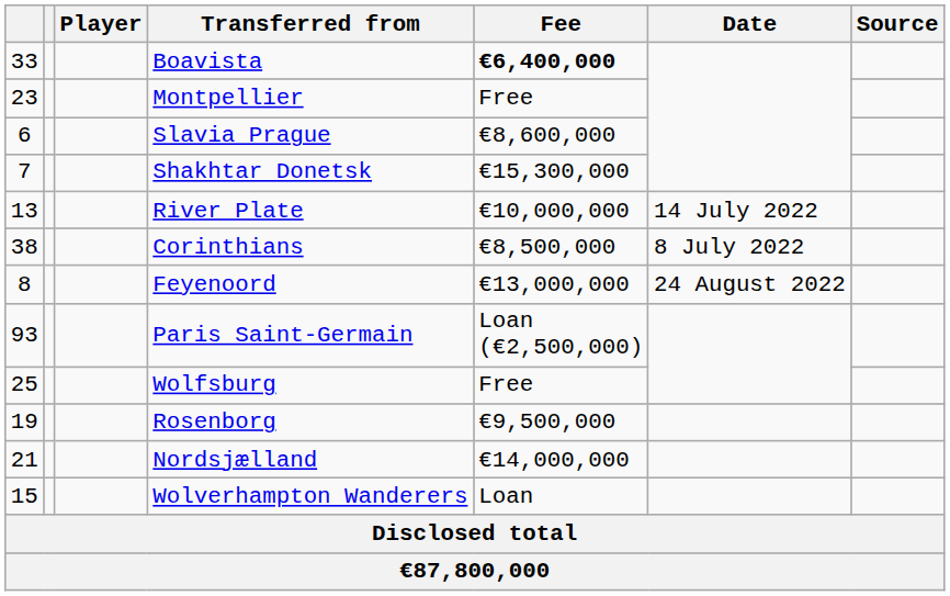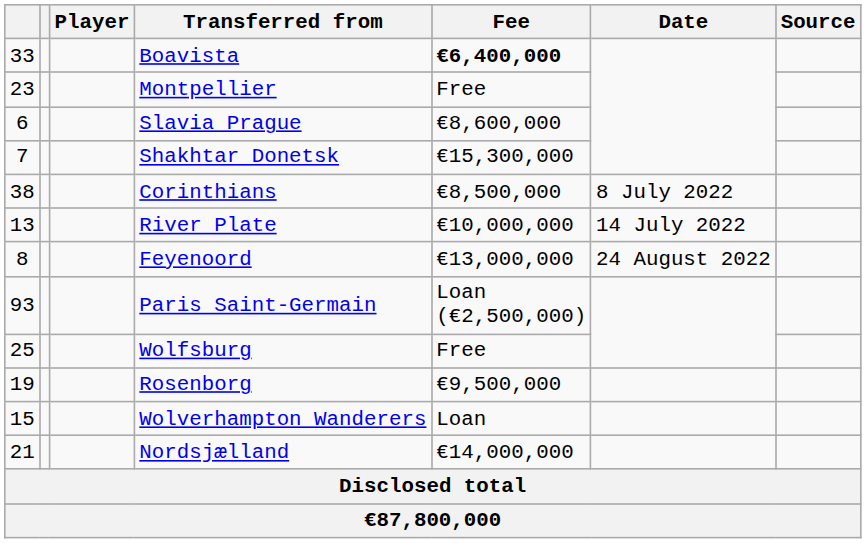rows swapped: Corinthians <-> River Plate
rows swapped: Nordsjælland <-> Wolverhampton Wanderers
